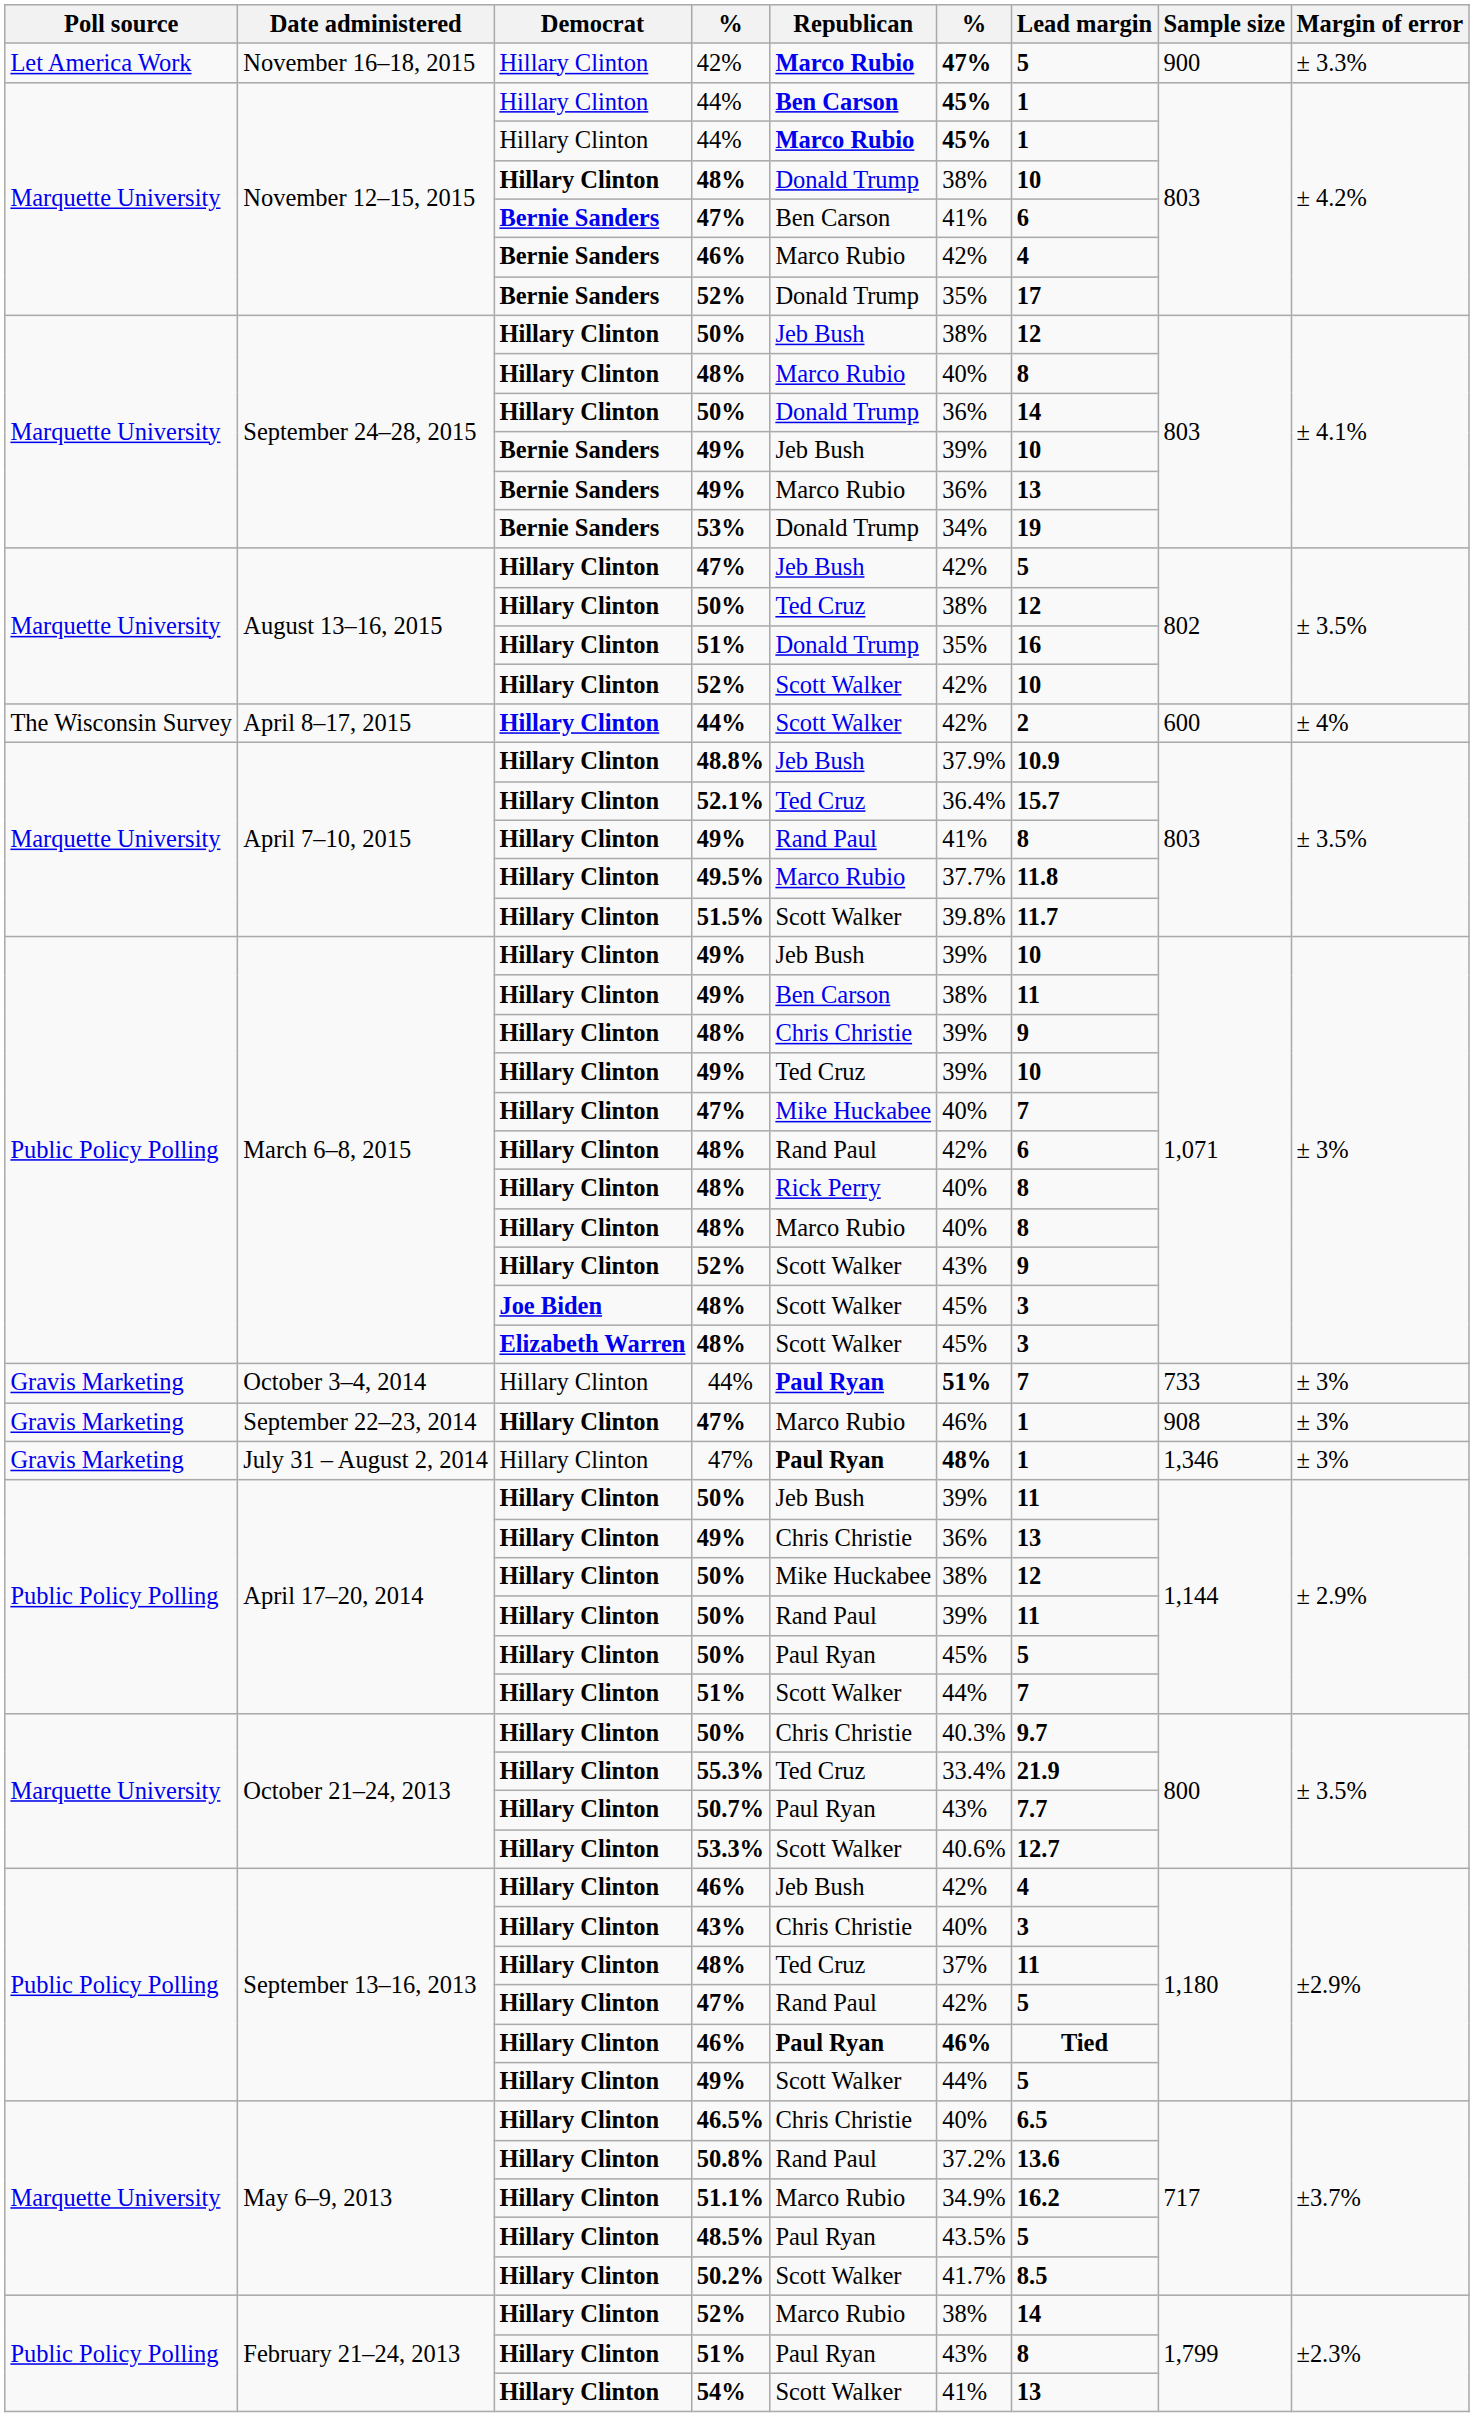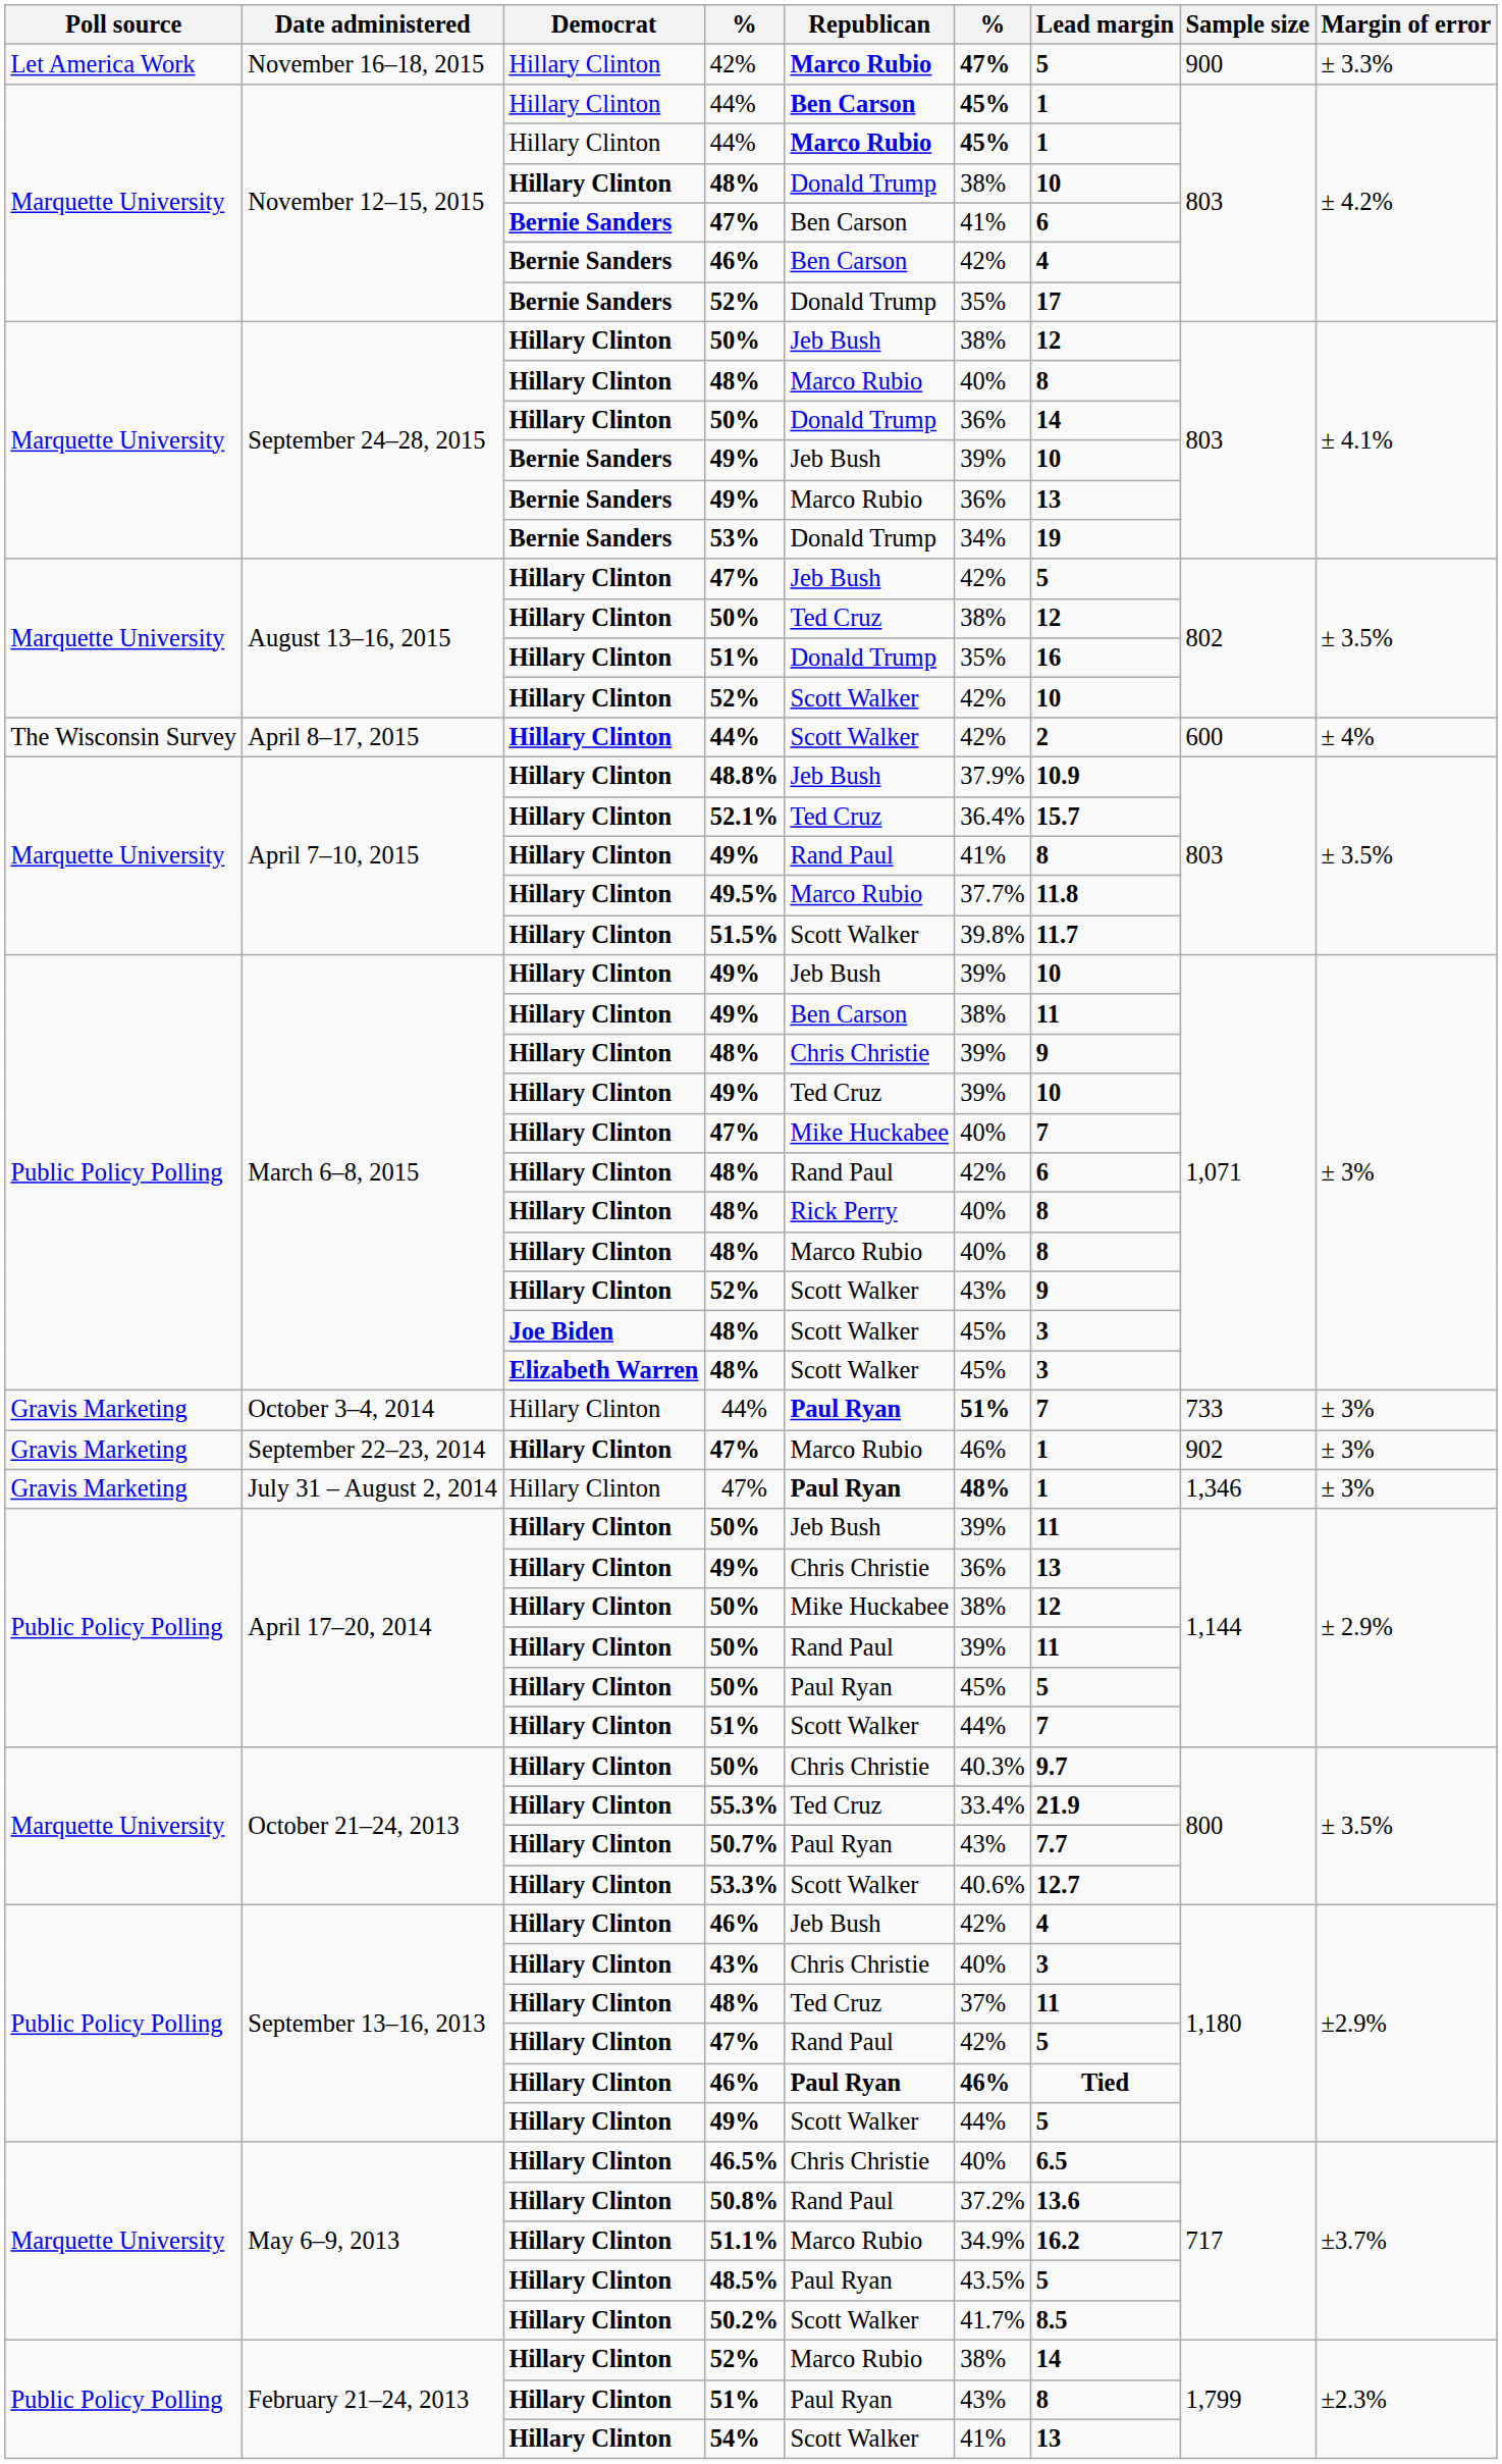November 12–15, 2015 / 46% | Republican: Marco Rubio -> Ben Carson
September 22–23, 2014 / 47% | Sample size: 908 -> 902
